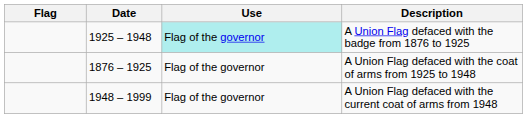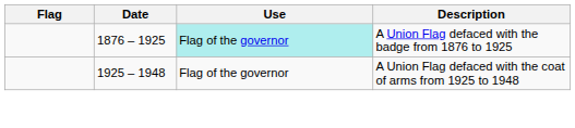A Union Flag defaced with the badge from 1876 to 1925 | Date: 1925 – 1948 -> 1876 – 1925
A Union Flag defaced with the coat of arms from 1925 to 1948 | Date: 1876 – 1925 -> 1925 – 1948
- row: 1948 – 1999 | Flag of the governor | A Union Flag defaced with the current coat of arms from 1948
